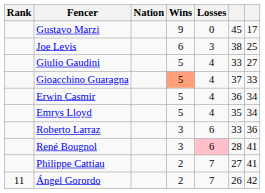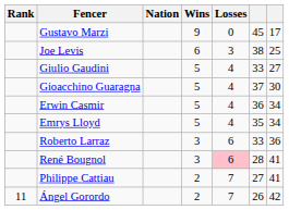Gioacchino Guaragna | Wins: lightsalmon background -> no background
Gioacchino Guaragna | column 7: 33 -> 30
